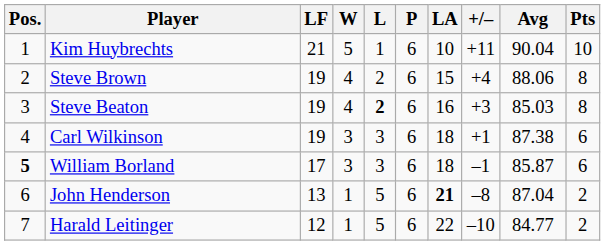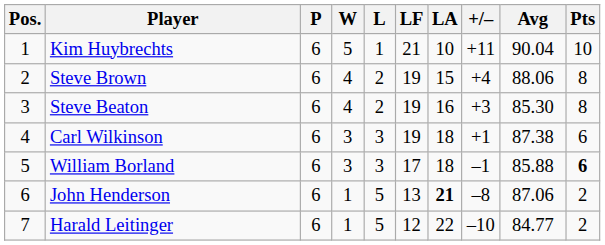columns swapped: P <-> LF
Steve Beaton | L: bold -> normal
Steve Beaton | Avg: 85.03 -> 85.30
William Borland | Pos.: bold -> normal
William Borland | Avg: 85.87 -> 85.88
William Borland | Pts: normal -> bold
John Henderson | Avg: 87.04 -> 87.06
